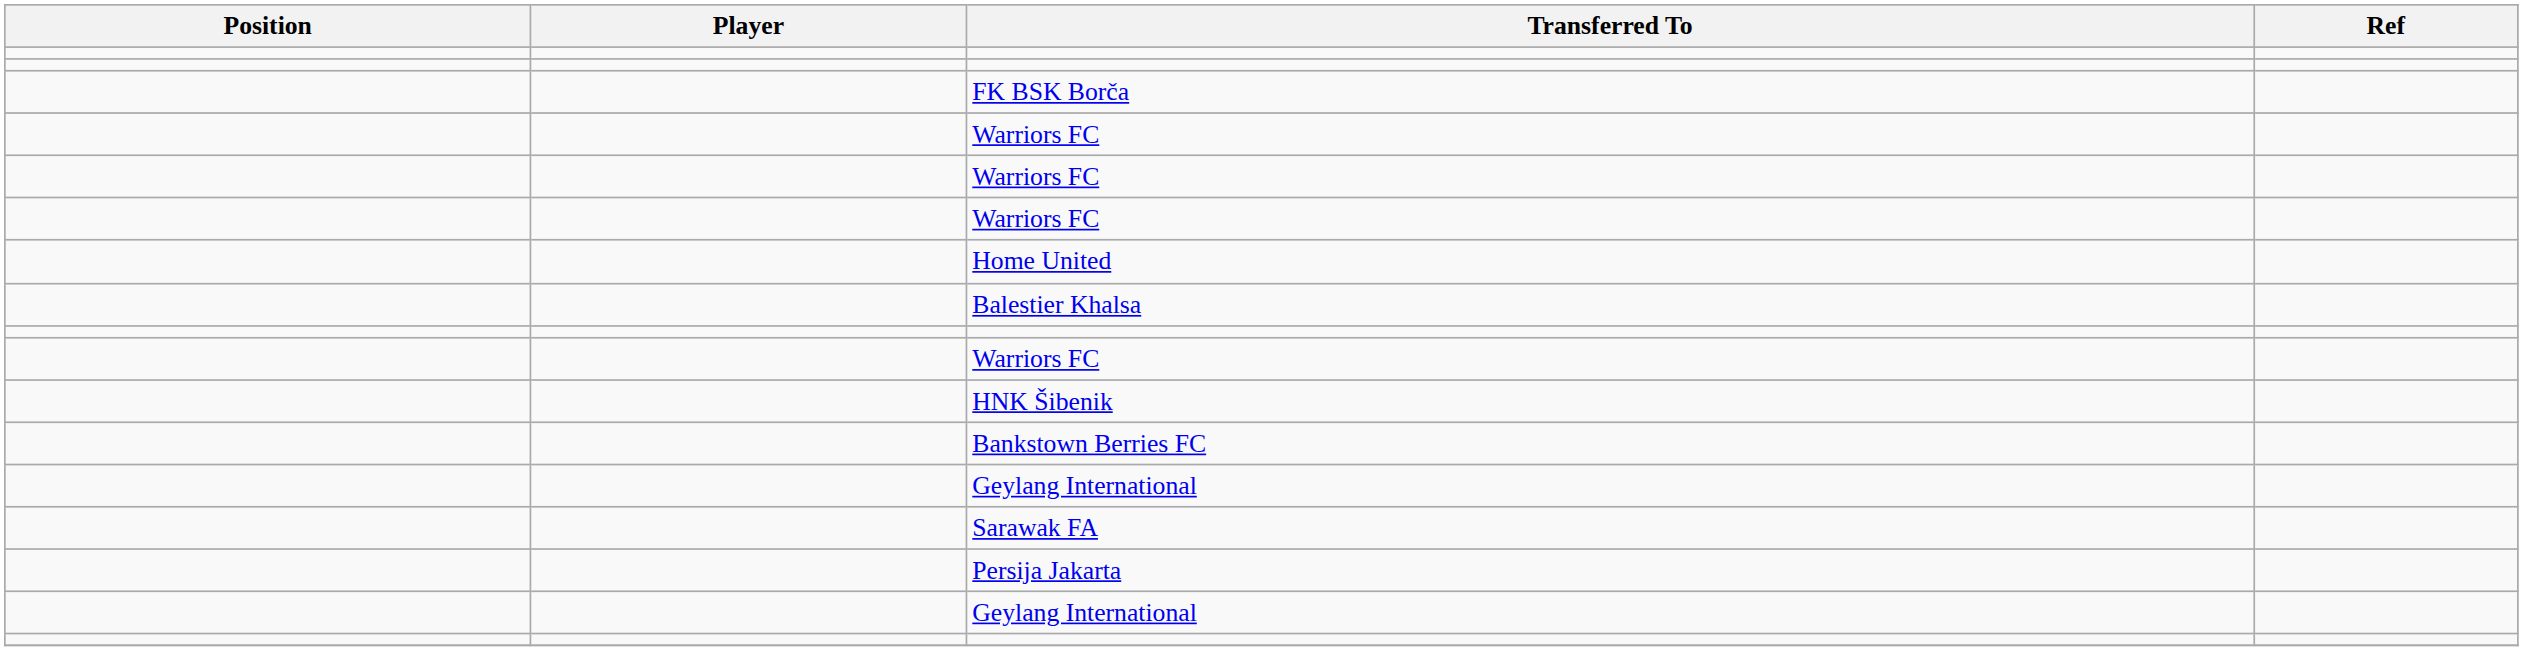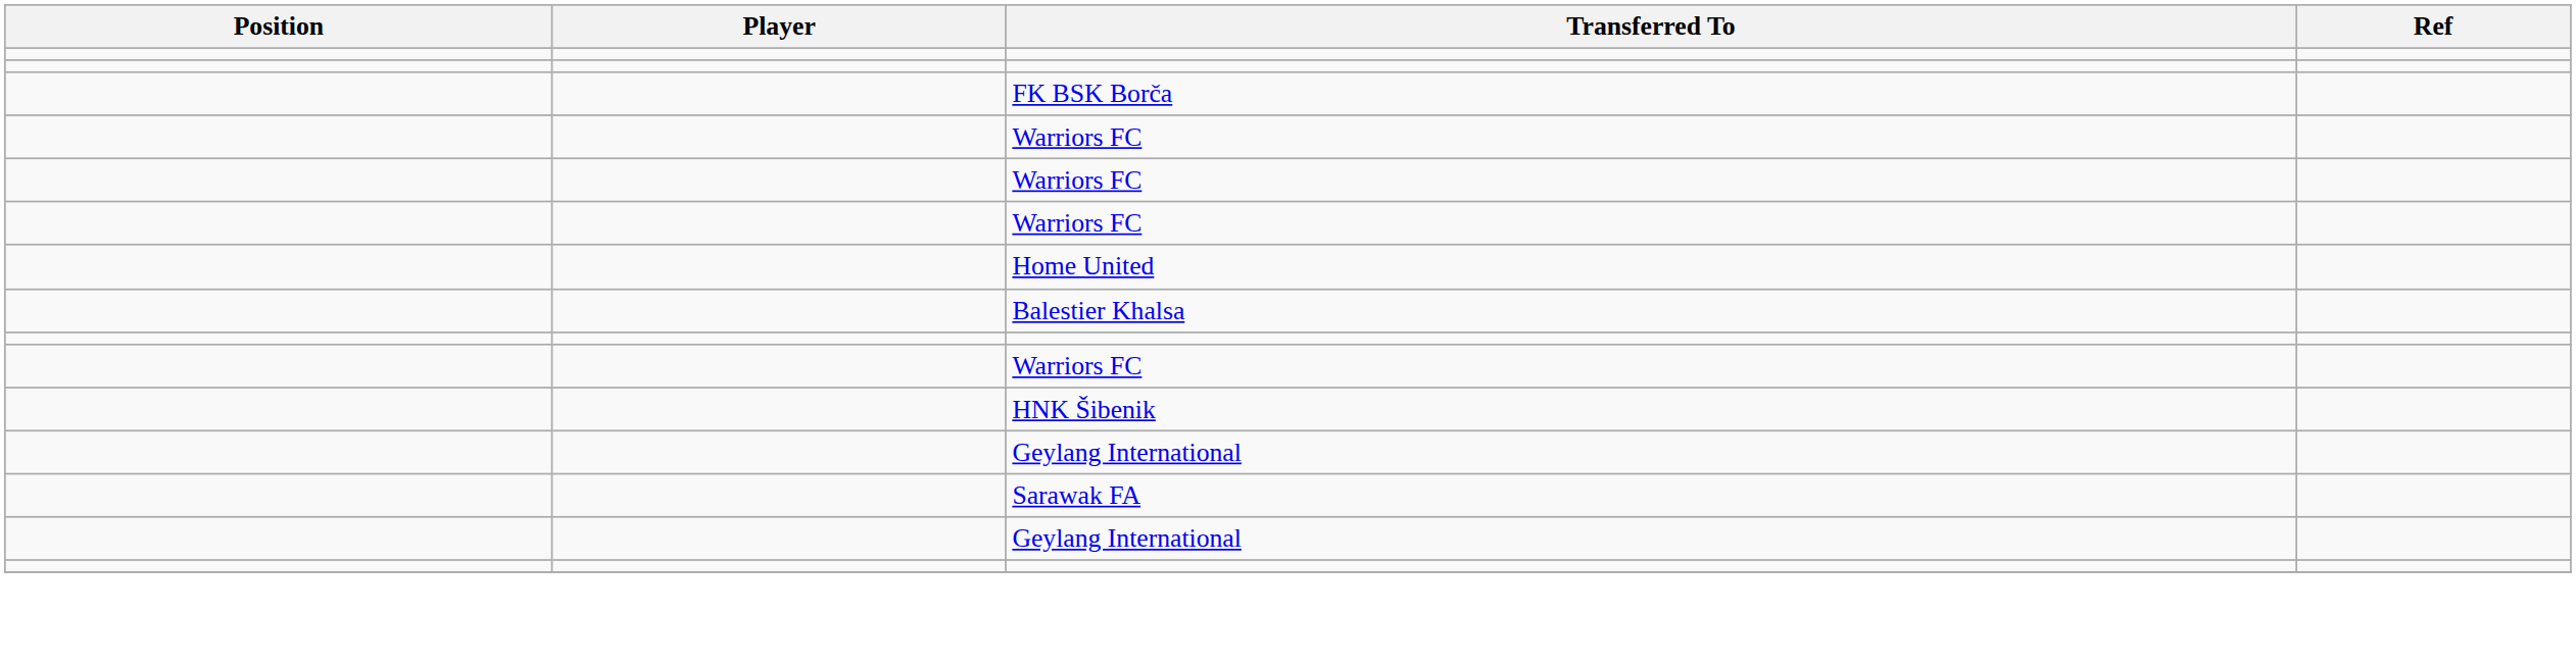- row: Bankstown Berries FC
- row: Persija Jakarta
